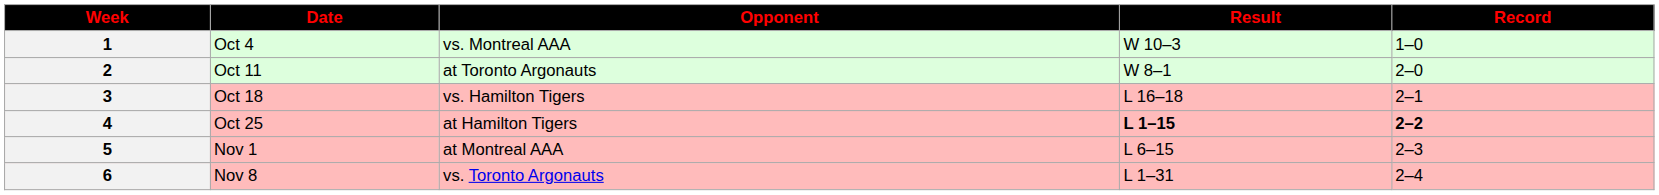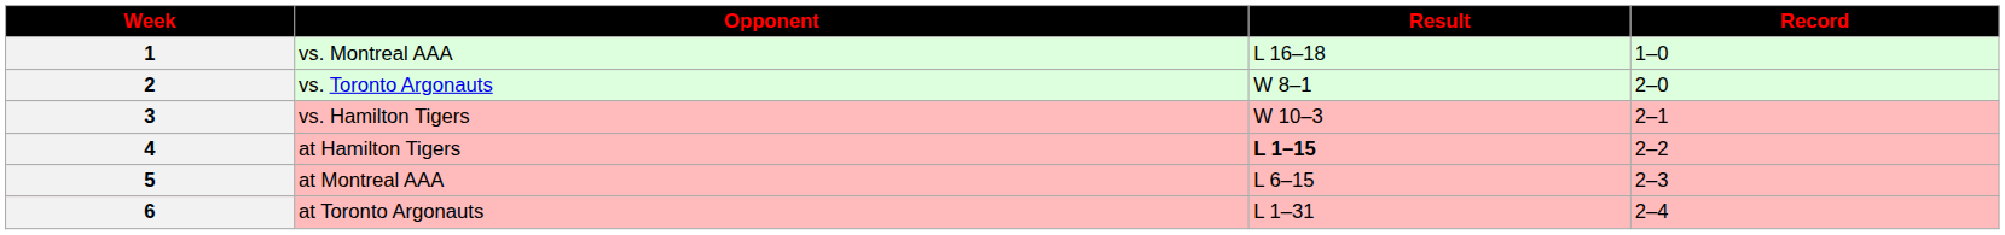- column: Date | Oct 4 | Oct 11 | Oct 18 | Oct 25 | Nov 1 | Nov 8
1 | Result: W 10–3 -> L 16–18
2 | Opponent: at Toronto Argonauts -> vs. Toronto Argonauts
3 | Result: L 16–18 -> W 10–3
4 | Record: bold -> normal
6 | Opponent: vs. Toronto Argonauts -> at Toronto Argonauts
